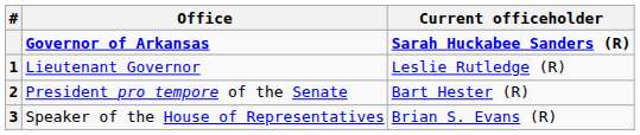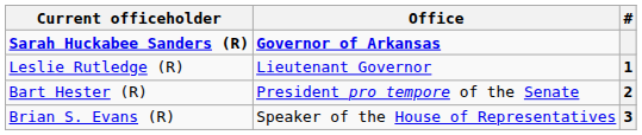columns swapped: # <-> Current officeholder
